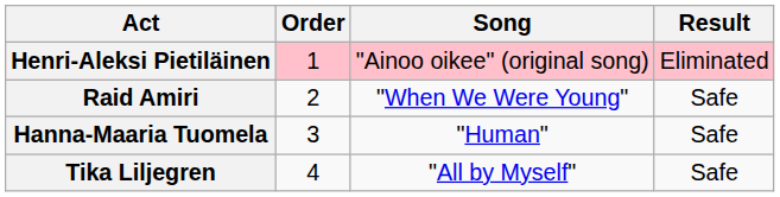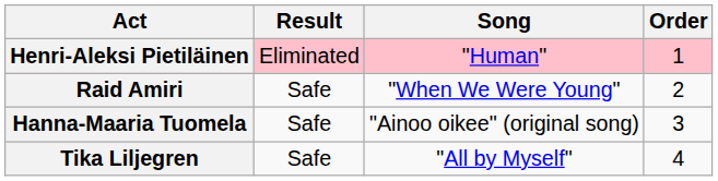columns swapped: Order <-> Result
Henri-Aleksi Pietiläinen | Song: "Ainoo oikee" (original song) -> "Human"
Hanna-Maaria Tuomela | Song: "Human" -> "Ainoo oikee" (original song)
